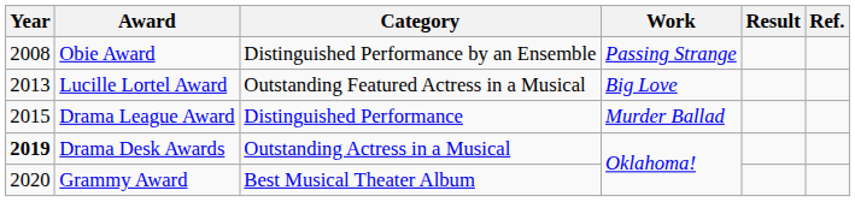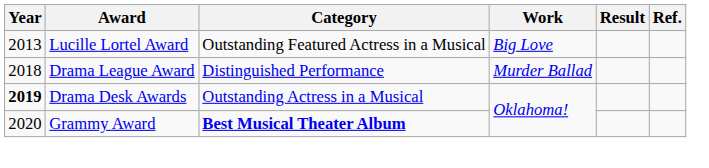- row: 2008 | Obie Award | Distinguished Performance by an Ensemble | Passing Strange
Drama League Award | Year: 2015 -> 2018
Grammy Award | Category: normal -> bold
